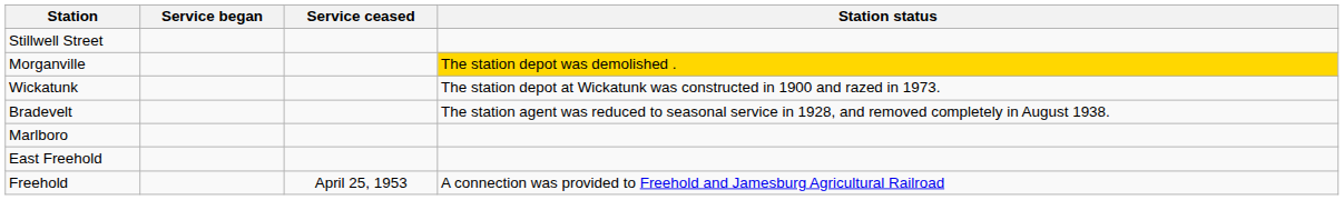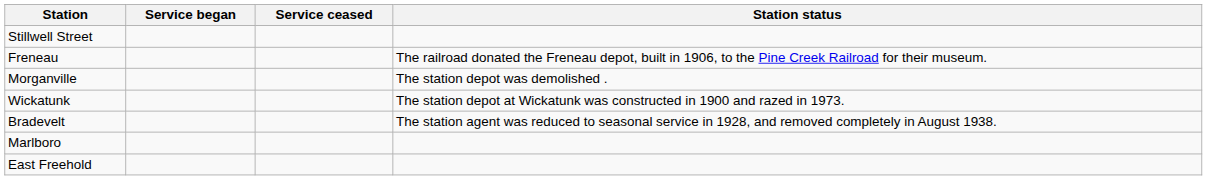+ row: Freneau | The railroad donated the Freneau depot, built in 1906, to the Pine Creek Railroad for their museum.
Morganville | Station status: gold background -> no background
- row: Freehold | April 25, 1953 | A connection was provided to Freehold and Jamesburg Agricultural Railroad
